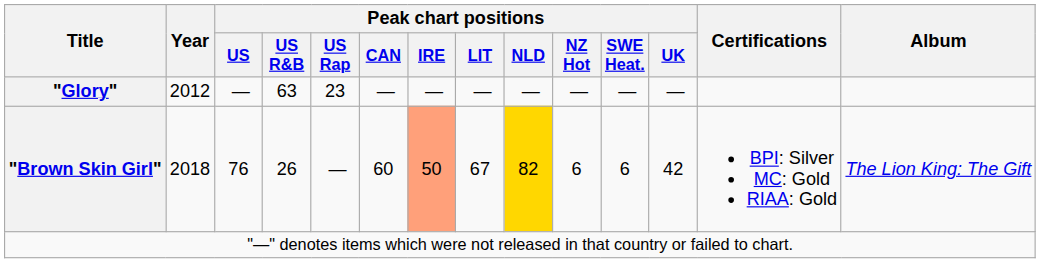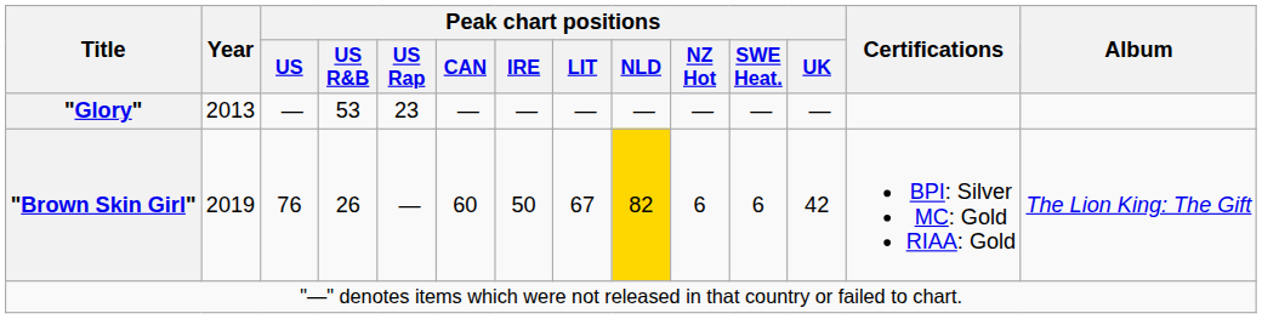"Glory" | Year: 2012 -> 2013
"Glory" | Peak chart positions / US R&B: 63 -> 53
"Brown Skin Girl" | Year: 2018 -> 2019
"Brown Skin Girl" | Peak chart positions / IRE: lightsalmon background -> no background
